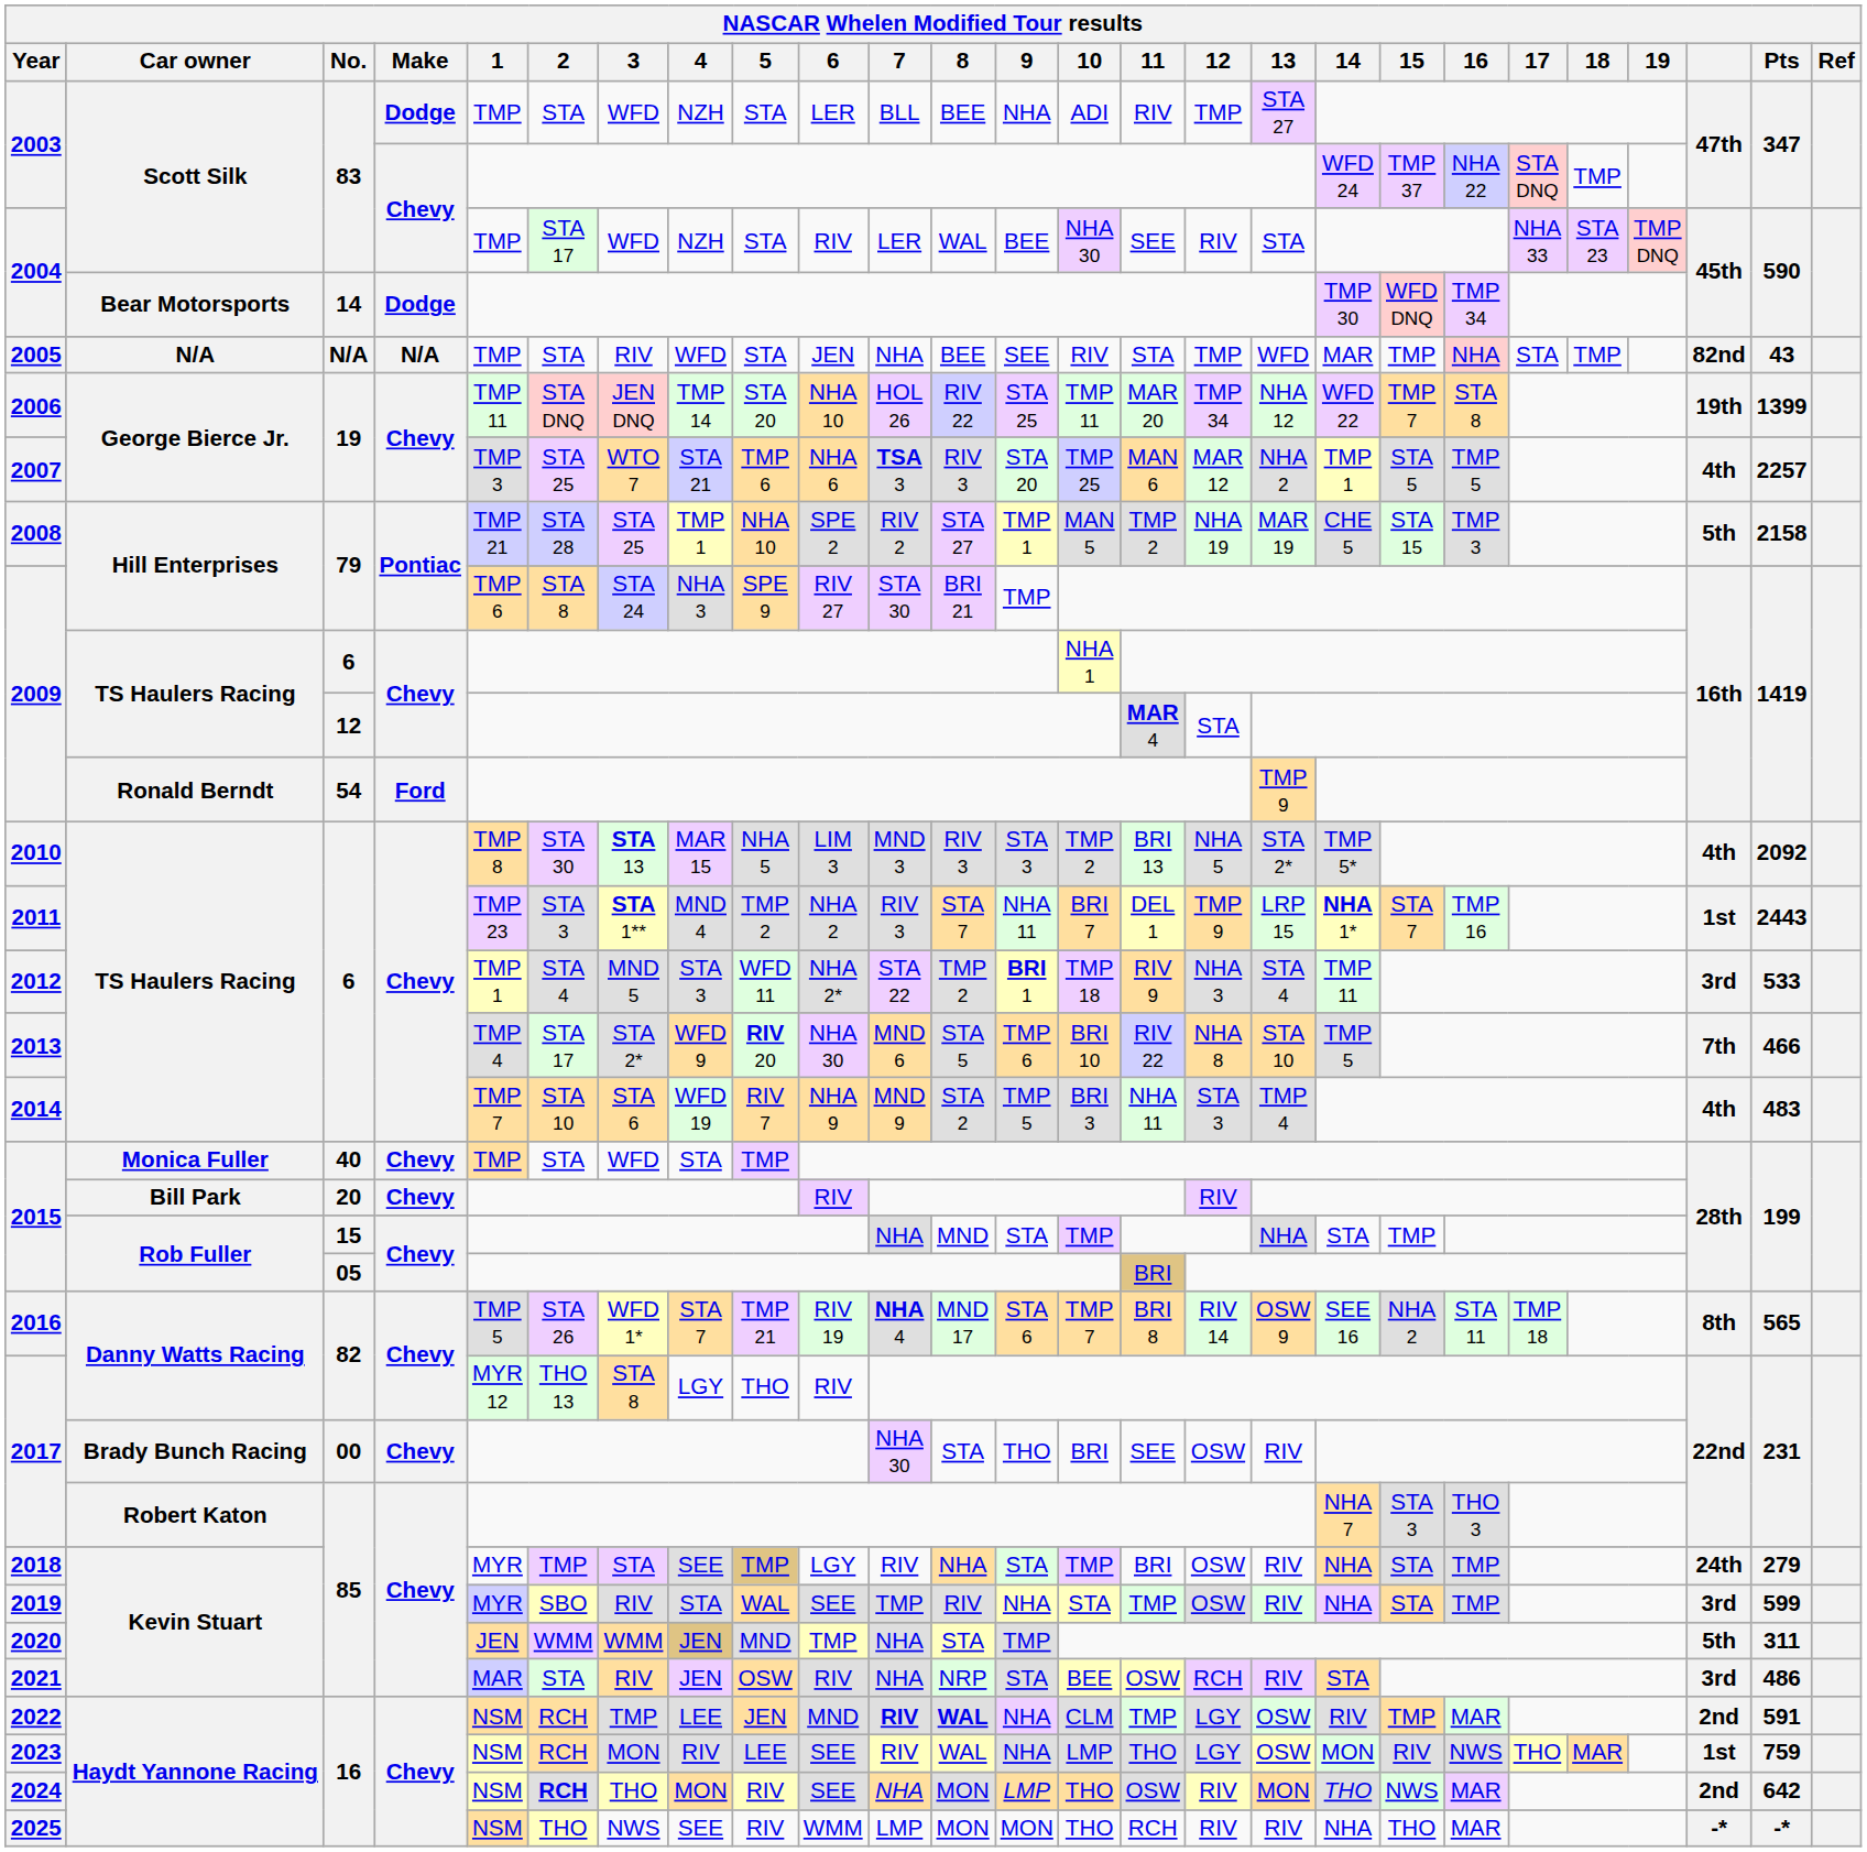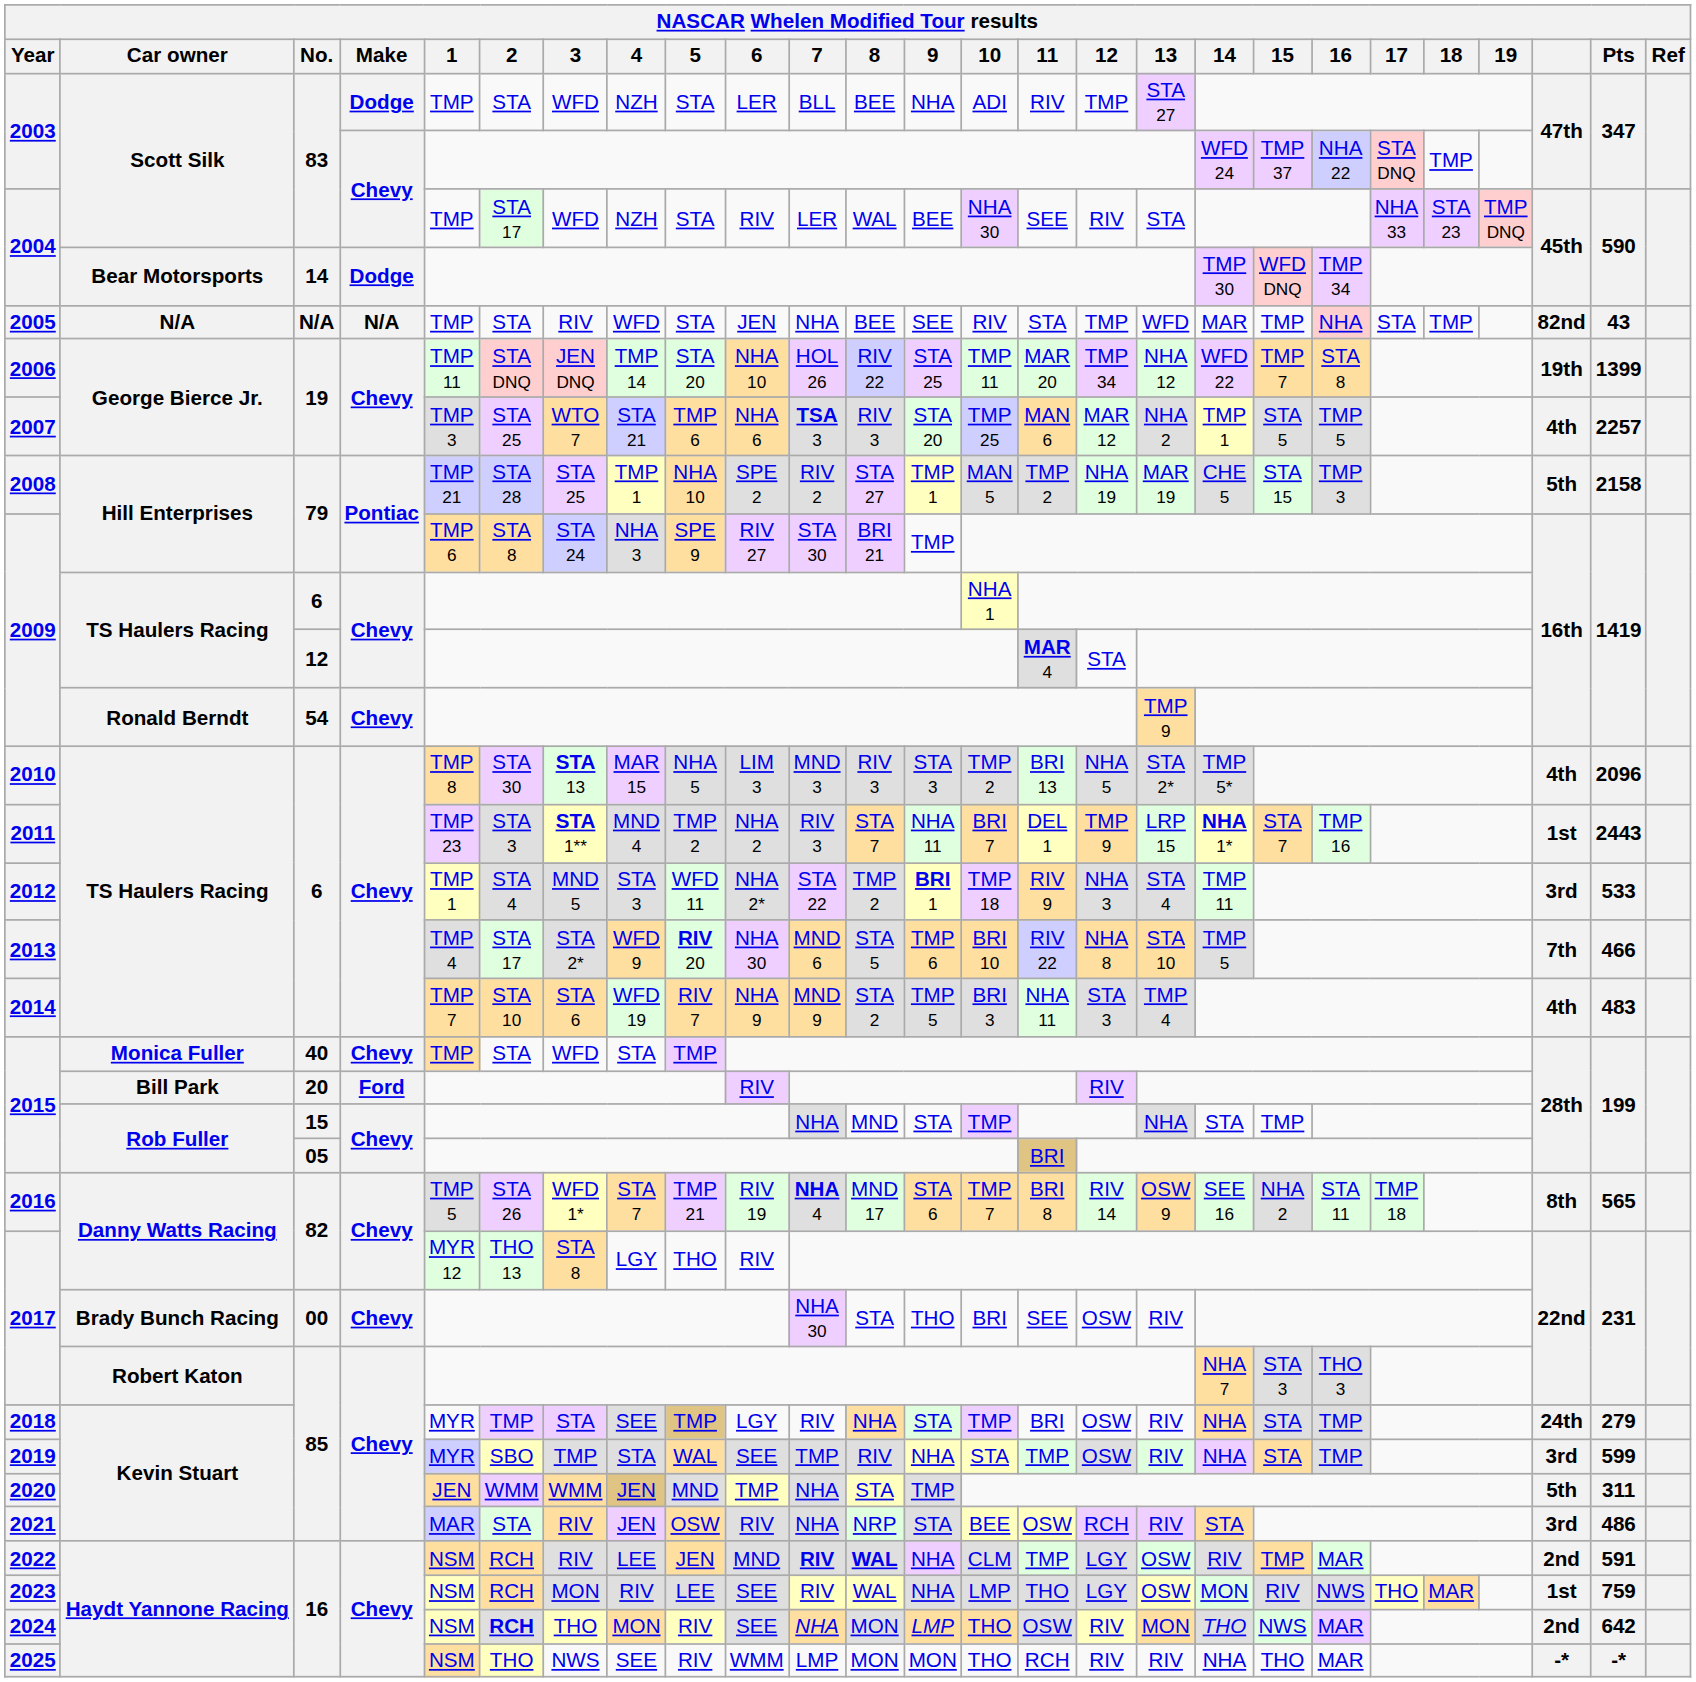2009 / 54 | Make: Ford -> Chevy
2010 | Pts: 2092 -> 2096
2015 / 20 | Make: Chevy -> Ford
2019 | 3: RIV -> TMP
2022 | 3: TMP -> RIV
